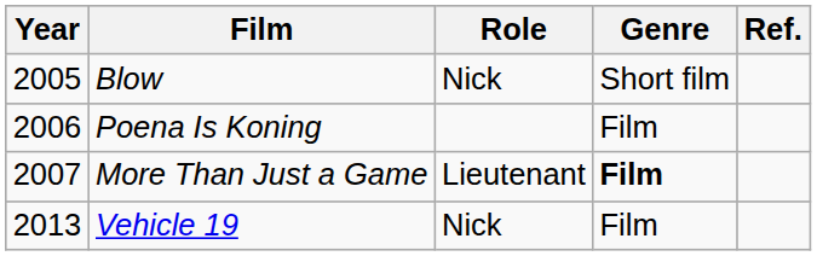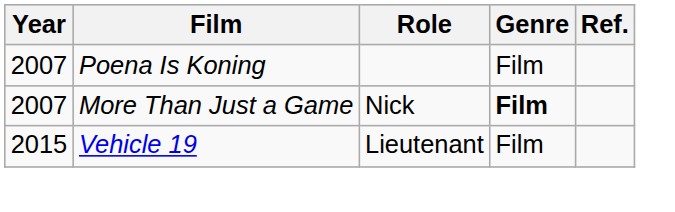- row: 2005 | Blow | Nick | Short film
Poena Is Koning | Year: 2006 -> 2007
More Than Just a Game | Role: Lieutenant -> Nick
Vehicle 19 | Year: 2013 -> 2015
Vehicle 19 | Role: Nick -> Lieutenant
